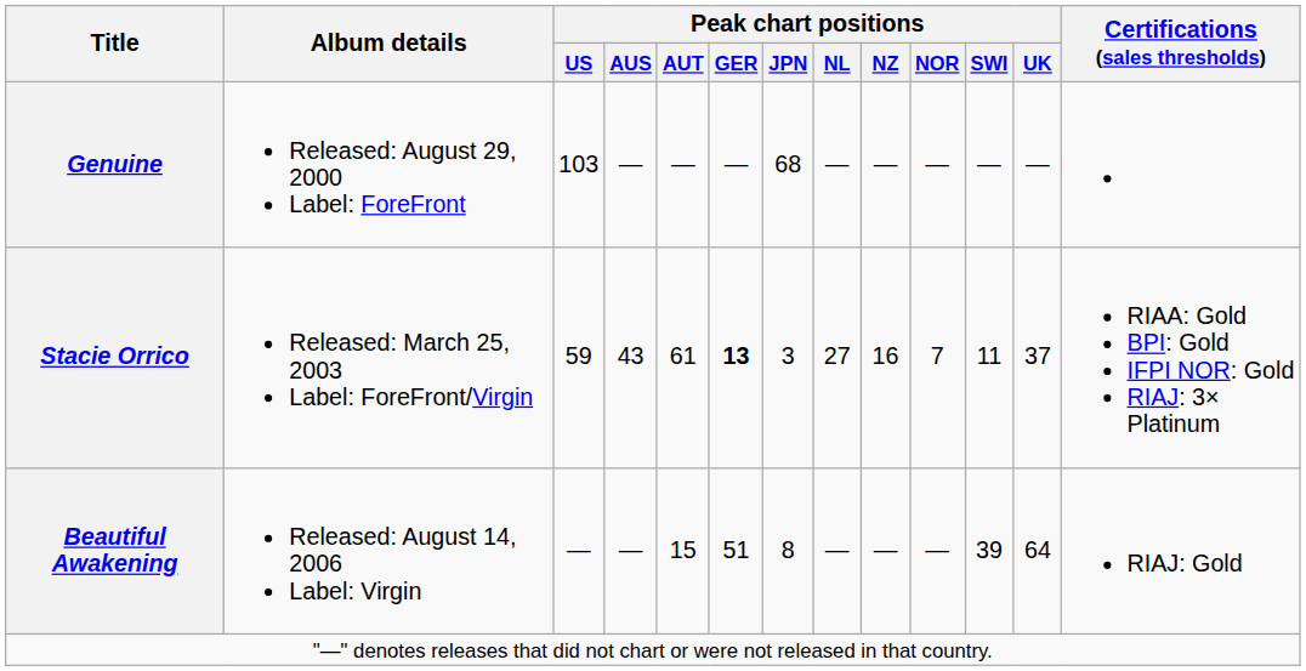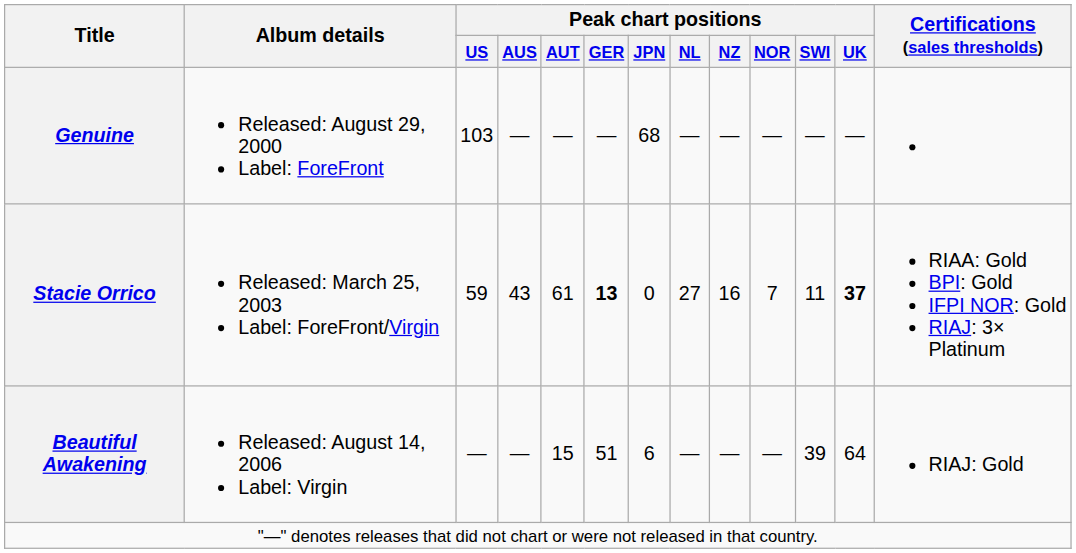Stacie Orrico | Peak chart positions / JPN: 3 -> 0
Stacie Orrico | Peak chart positions / UK: normal -> bold
Beautiful Awakening | Peak chart positions / JPN: 8 -> 6
